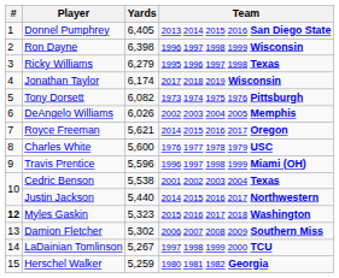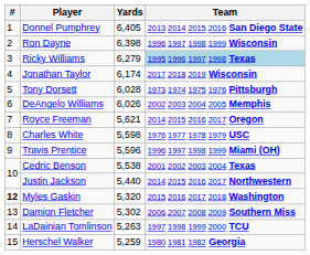Ricky Williams | Team: no background -> lightblue background
Tony Dorsett | Yards: 6,082 -> 6,028
Charles White | Yards: 5,600 -> 5,598
Myles Gaskin | Yards: 5,323 -> 5,320
LaDainian Tomlinson | Yards: 5,267 -> 5,263
